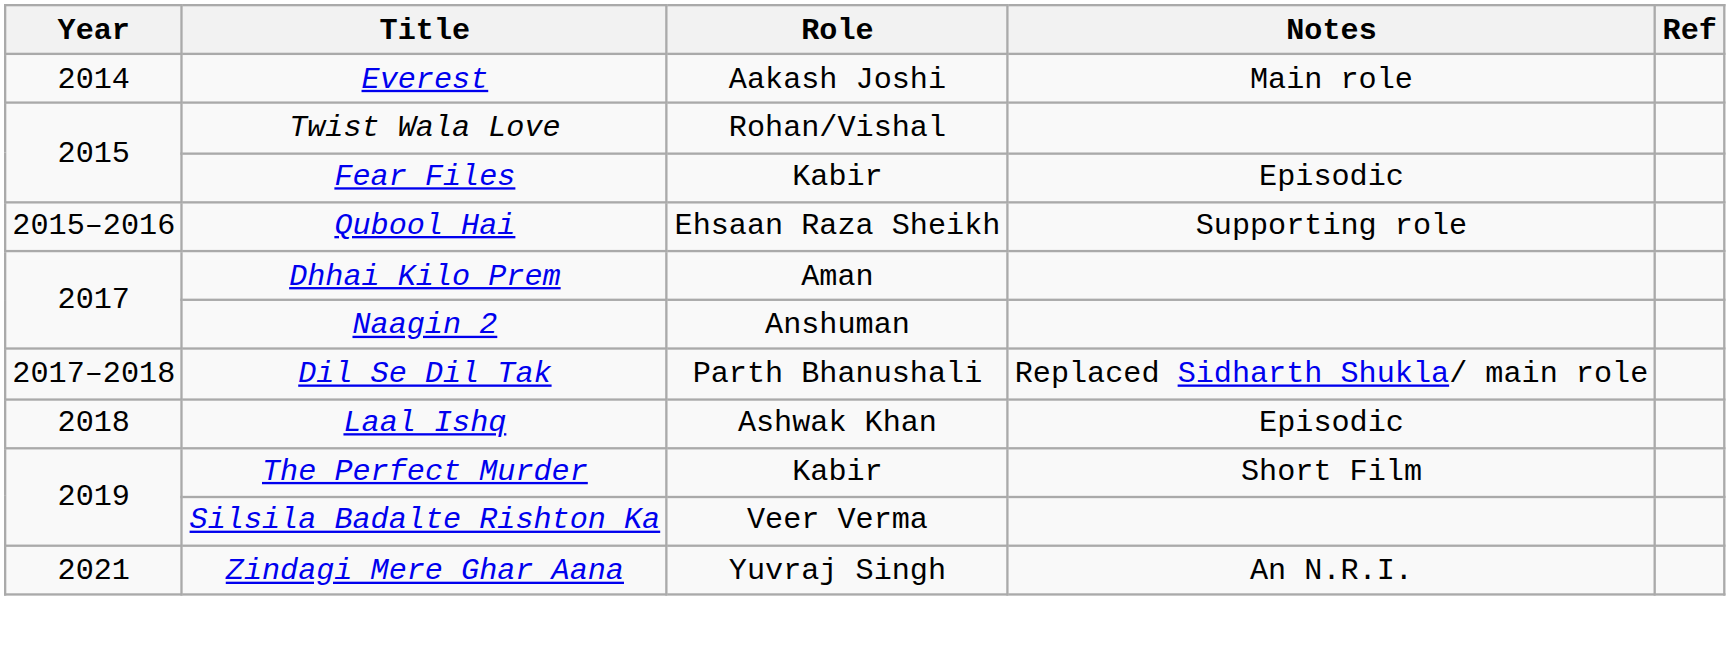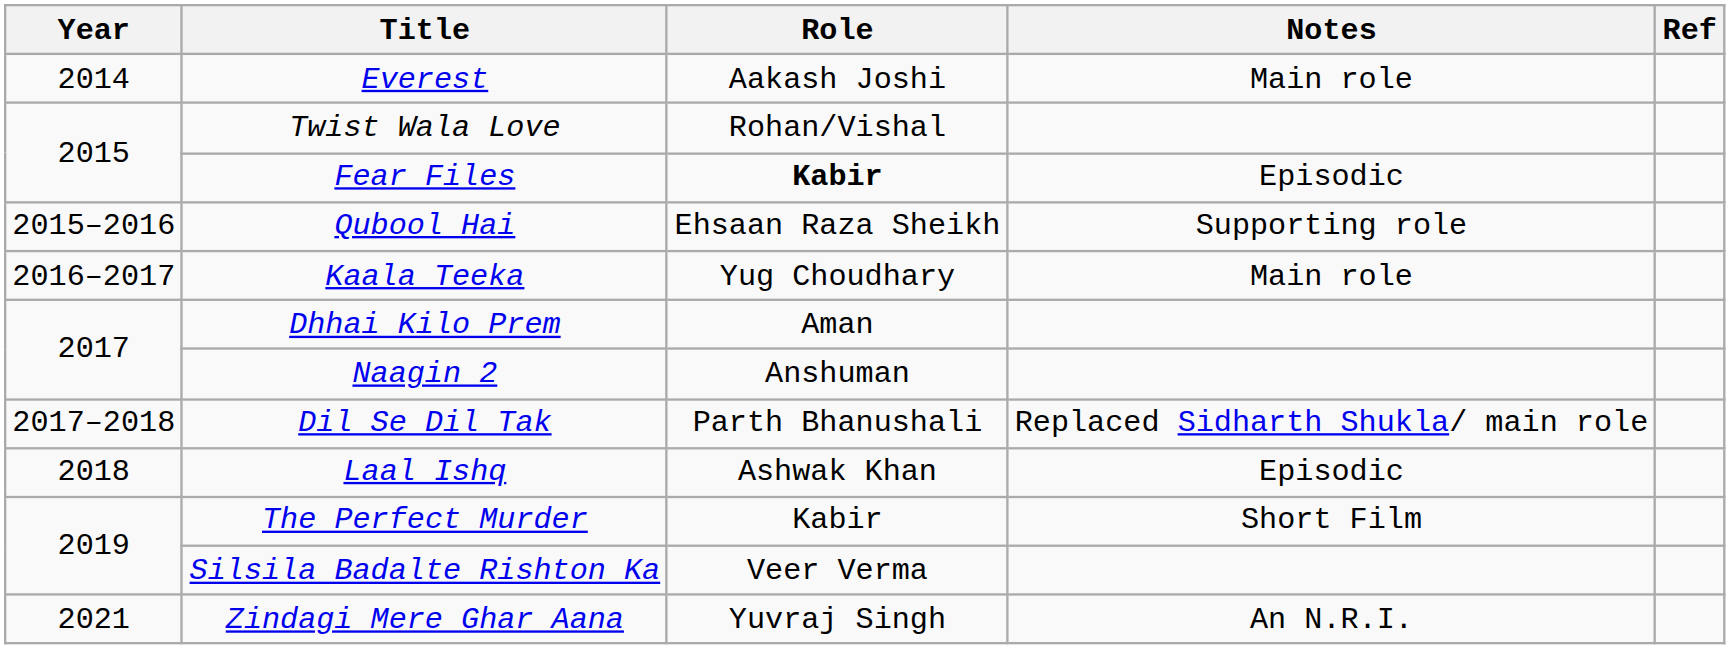Fear Files | Role: normal -> bold
+ row: 2016–2017 | Kaala Teeka | Yug Choudhary | Main role
